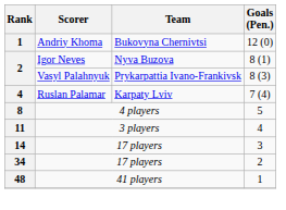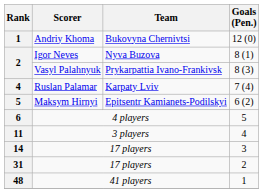+ row: 5 | Maksym Hirnyi | Epitsentr Kamianets-Podilskyi | 6 (2)
4 players | Rank: 8 -> 6
17 players / 2 | Rank: 34 -> 31
